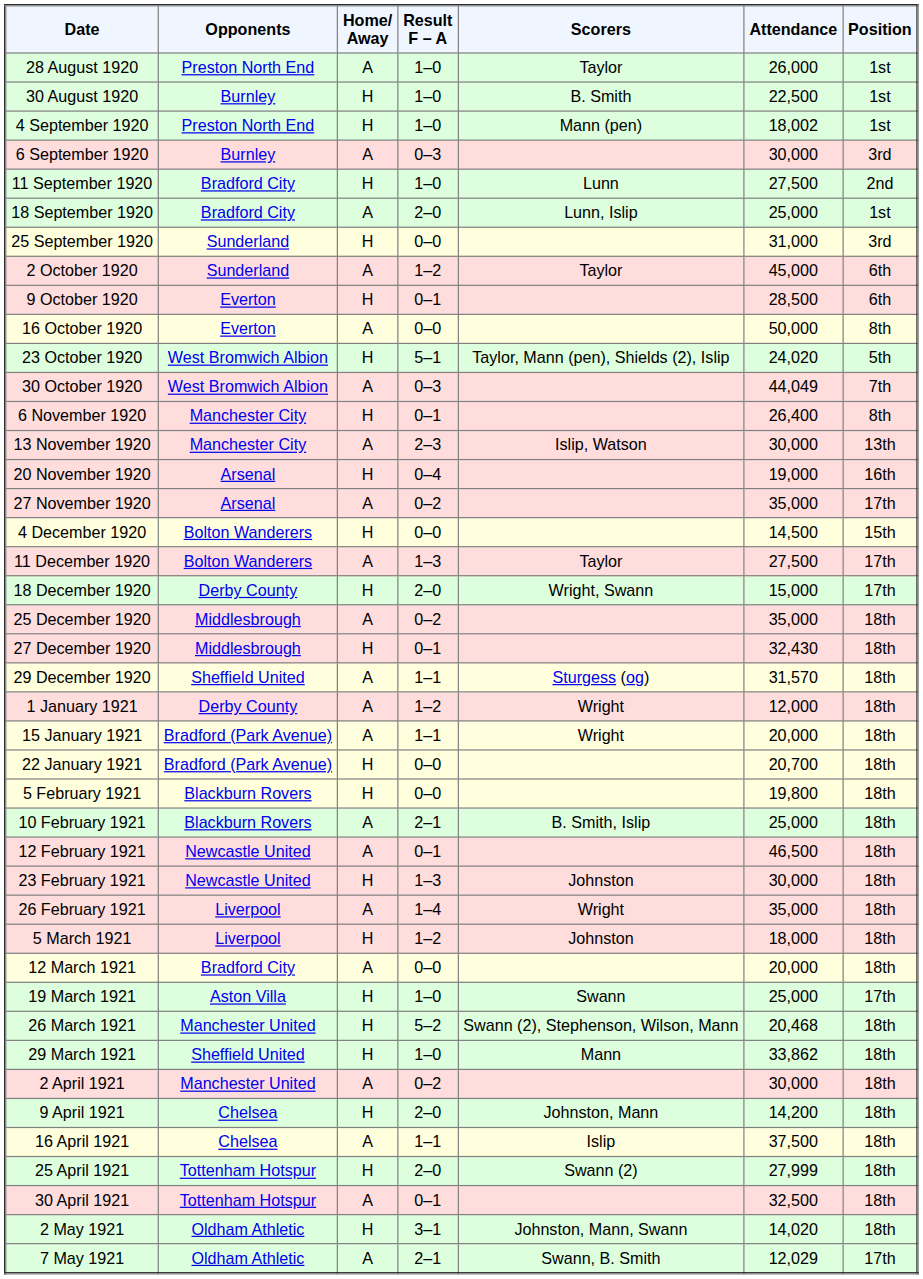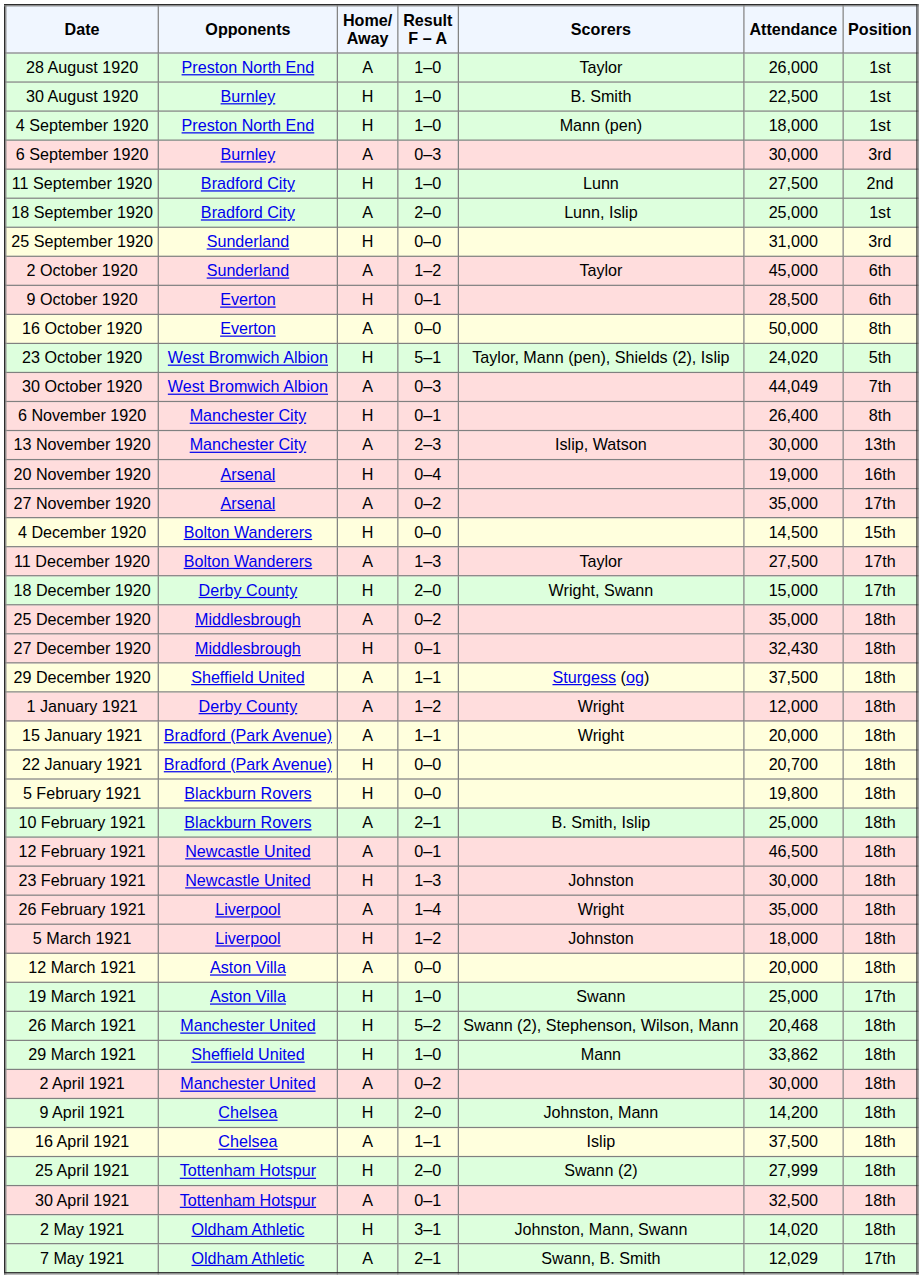4 September 1920 | Attendance: 18,002 -> 18,000
29 December 1920 | Attendance: 31,570 -> 37,500
12 March 1921 | Opponents: Bradford City -> Aston Villa
